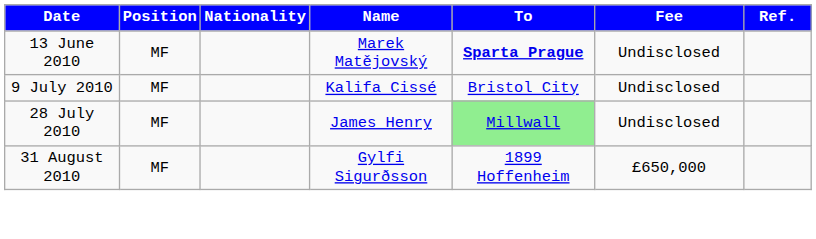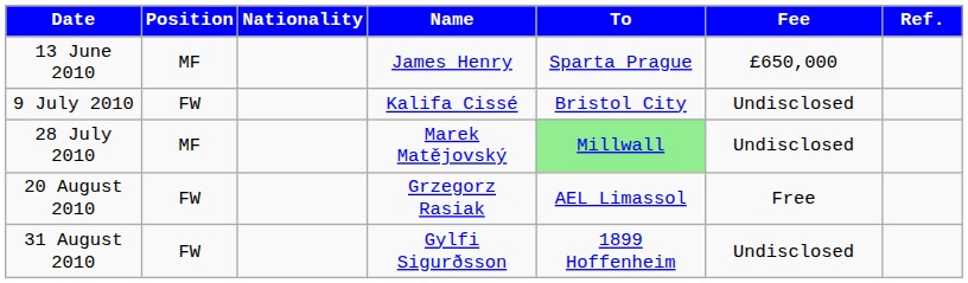13 June 2010 | Name: Marek Matějovský -> James Henry
13 June 2010 | To: bold -> normal
13 June 2010 | Fee: Undisclosed -> £650,000
9 July 2010 | Position: MF -> FW
28 July 2010 | Name: James Henry -> Marek Matějovský
+ row: 20 August 2010 | FW | Grzegorz Rasiak | AEL Limassol | Free
31 August 2010 | Position: MF -> FW
31 August 2010 | Fee: £650,000 -> Undisclosed
